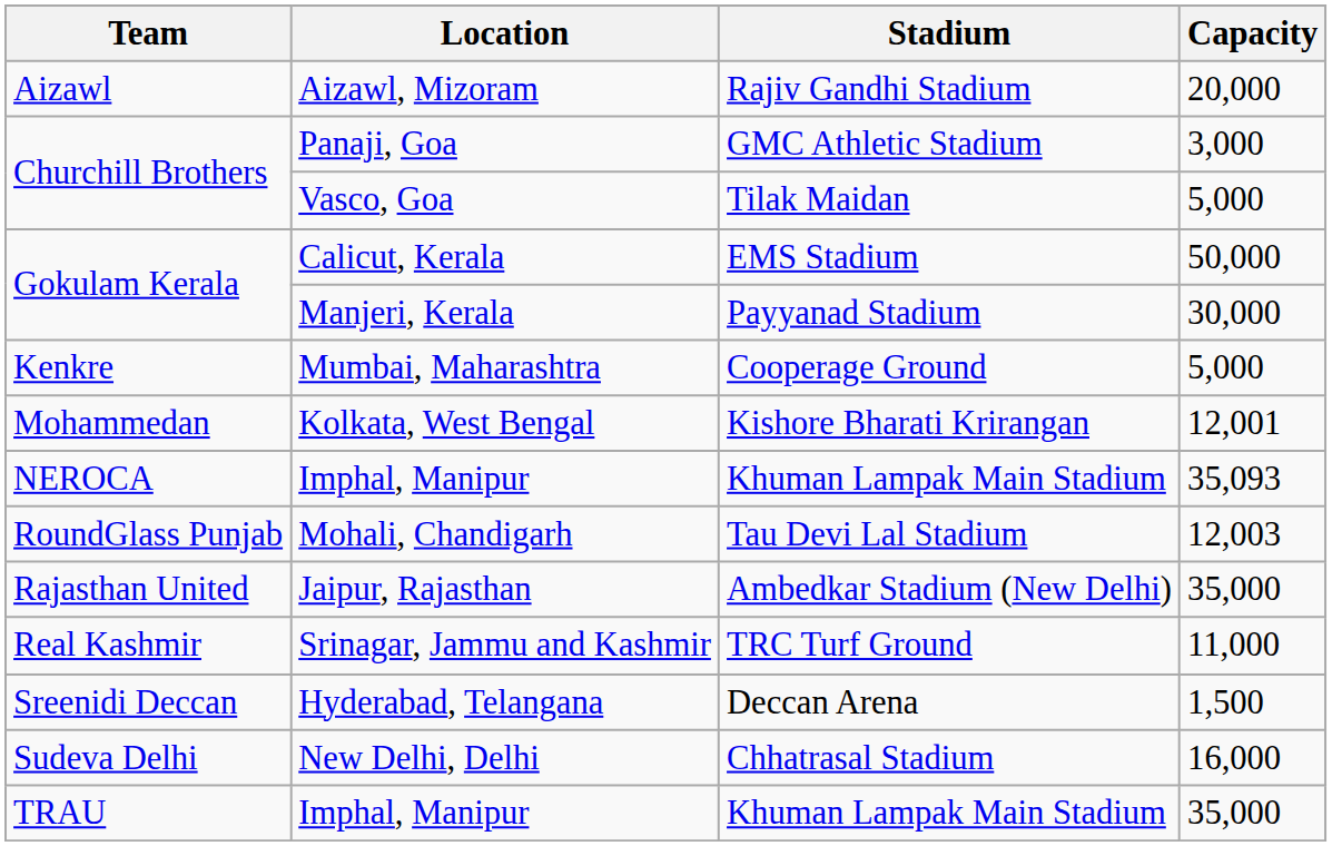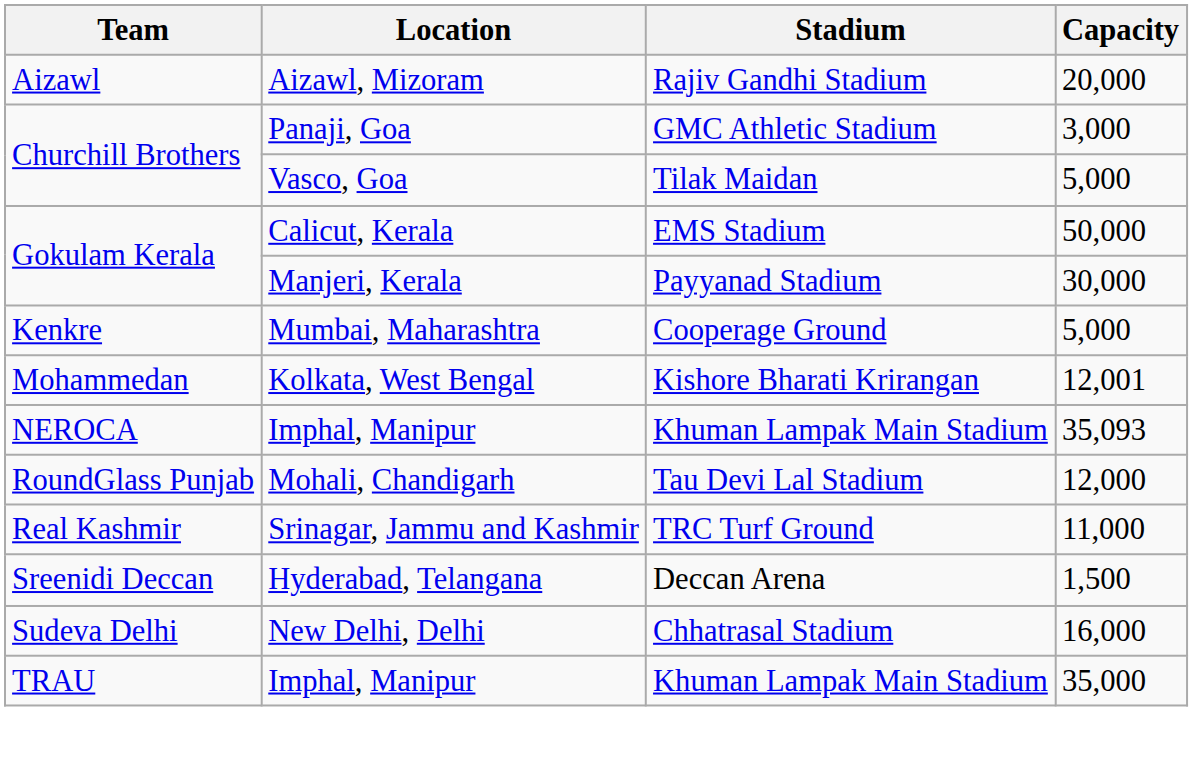Mohali, Chandigarh | Capacity: 12,003 -> 12,000
- row: Rajasthan United | Jaipur, Rajasthan | Ambedkar Stadium (New Delhi) | 35,000
